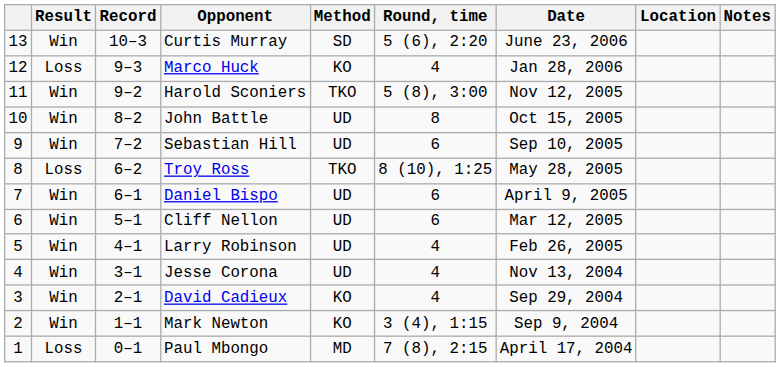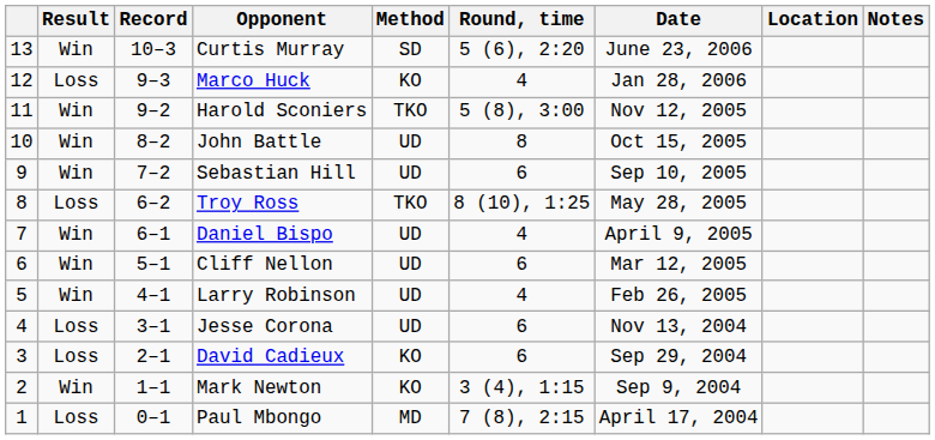Daniel Bispo | Round, time: 6 -> 4
Jesse Corona | Result: Win -> Loss
Jesse Corona | Round, time: 4 -> 6
David Cadieux | Result: Win -> Loss
David Cadieux | Round, time: 4 -> 6
